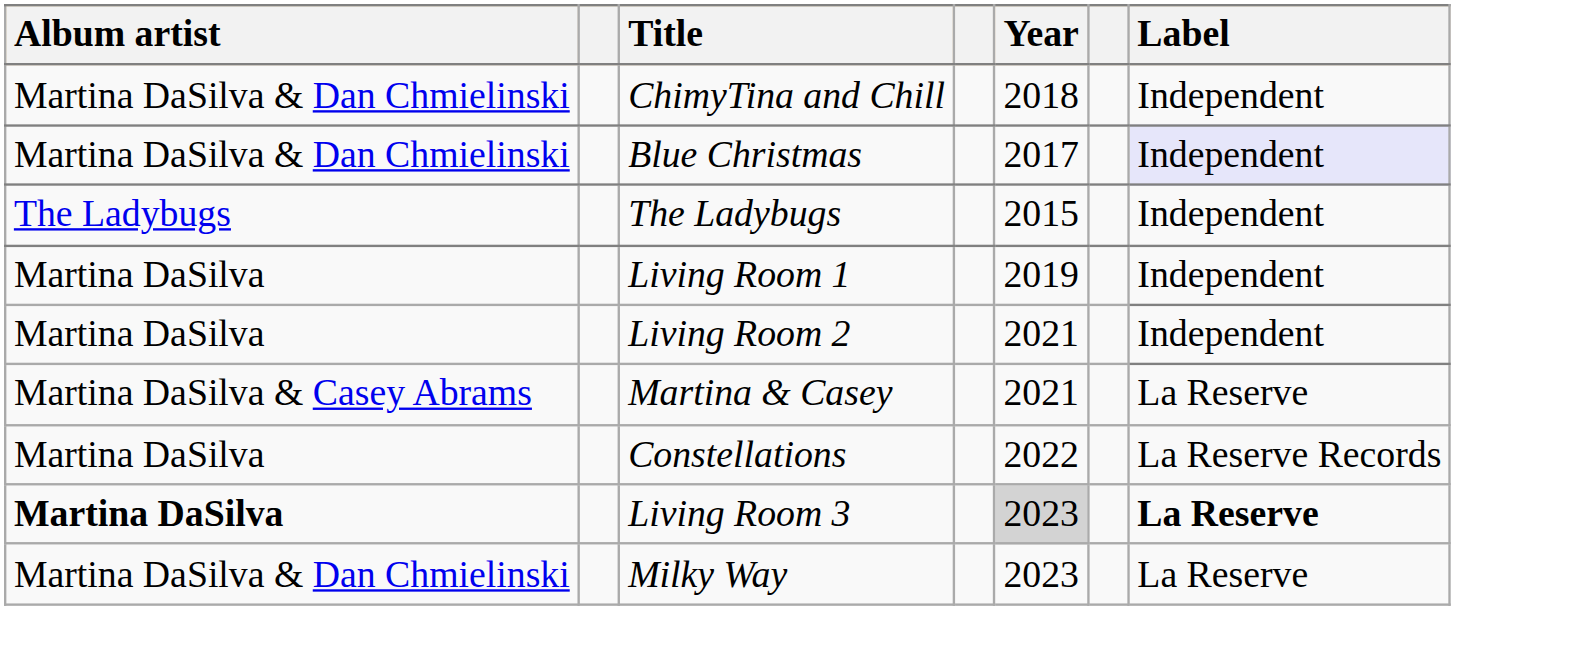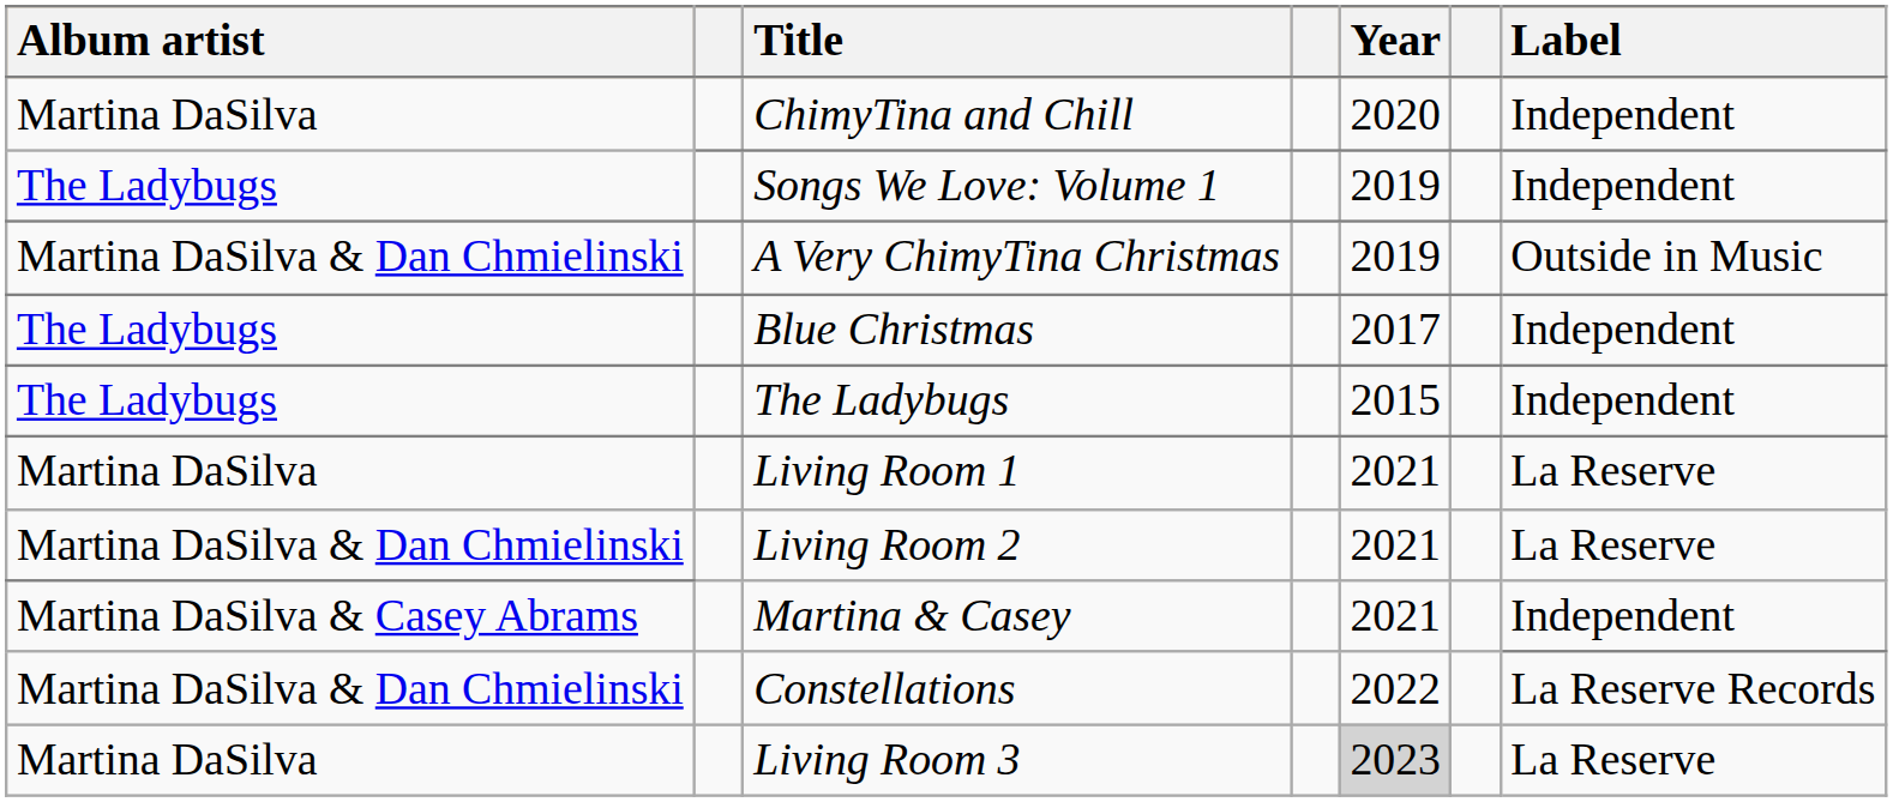ChimyTina and Chill | Album artist: Martina DaSilva & Dan Chmielinski -> Martina DaSilva
ChimyTina and Chill | Year: 2018 -> 2020
+ row: The Ladybugs | Songs We Love: Volume 1 | 2019 | Independent
+ row: Martina DaSilva & Dan Chmielinski | A Very ChimyTina Christmas | 2019 | Outside in Music
Blue Christmas | Album artist: Martina DaSilva & Dan Chmielinski -> The Ladybugs
Blue Christmas | Label: lavender background -> no background
Living Room 1 | Year: 2019 -> 2021
Living Room 1 | Label: Independent -> La Reserve
Living Room 2 | Album artist: Martina DaSilva -> Martina DaSilva & Dan Chmielinski
Living Room 2 | Label: Independent -> La Reserve
Martina & Casey | Label: La Reserve -> Independent
Constellations | Album artist: Martina DaSilva -> Martina DaSilva & Dan Chmielinski
Living Room 3 | Album artist: bold -> normal
Living Room 3 | Label: bold -> normal
- row: Martina DaSilva & Dan Chmielinski | Milky Way | 2023 | La Reserve
